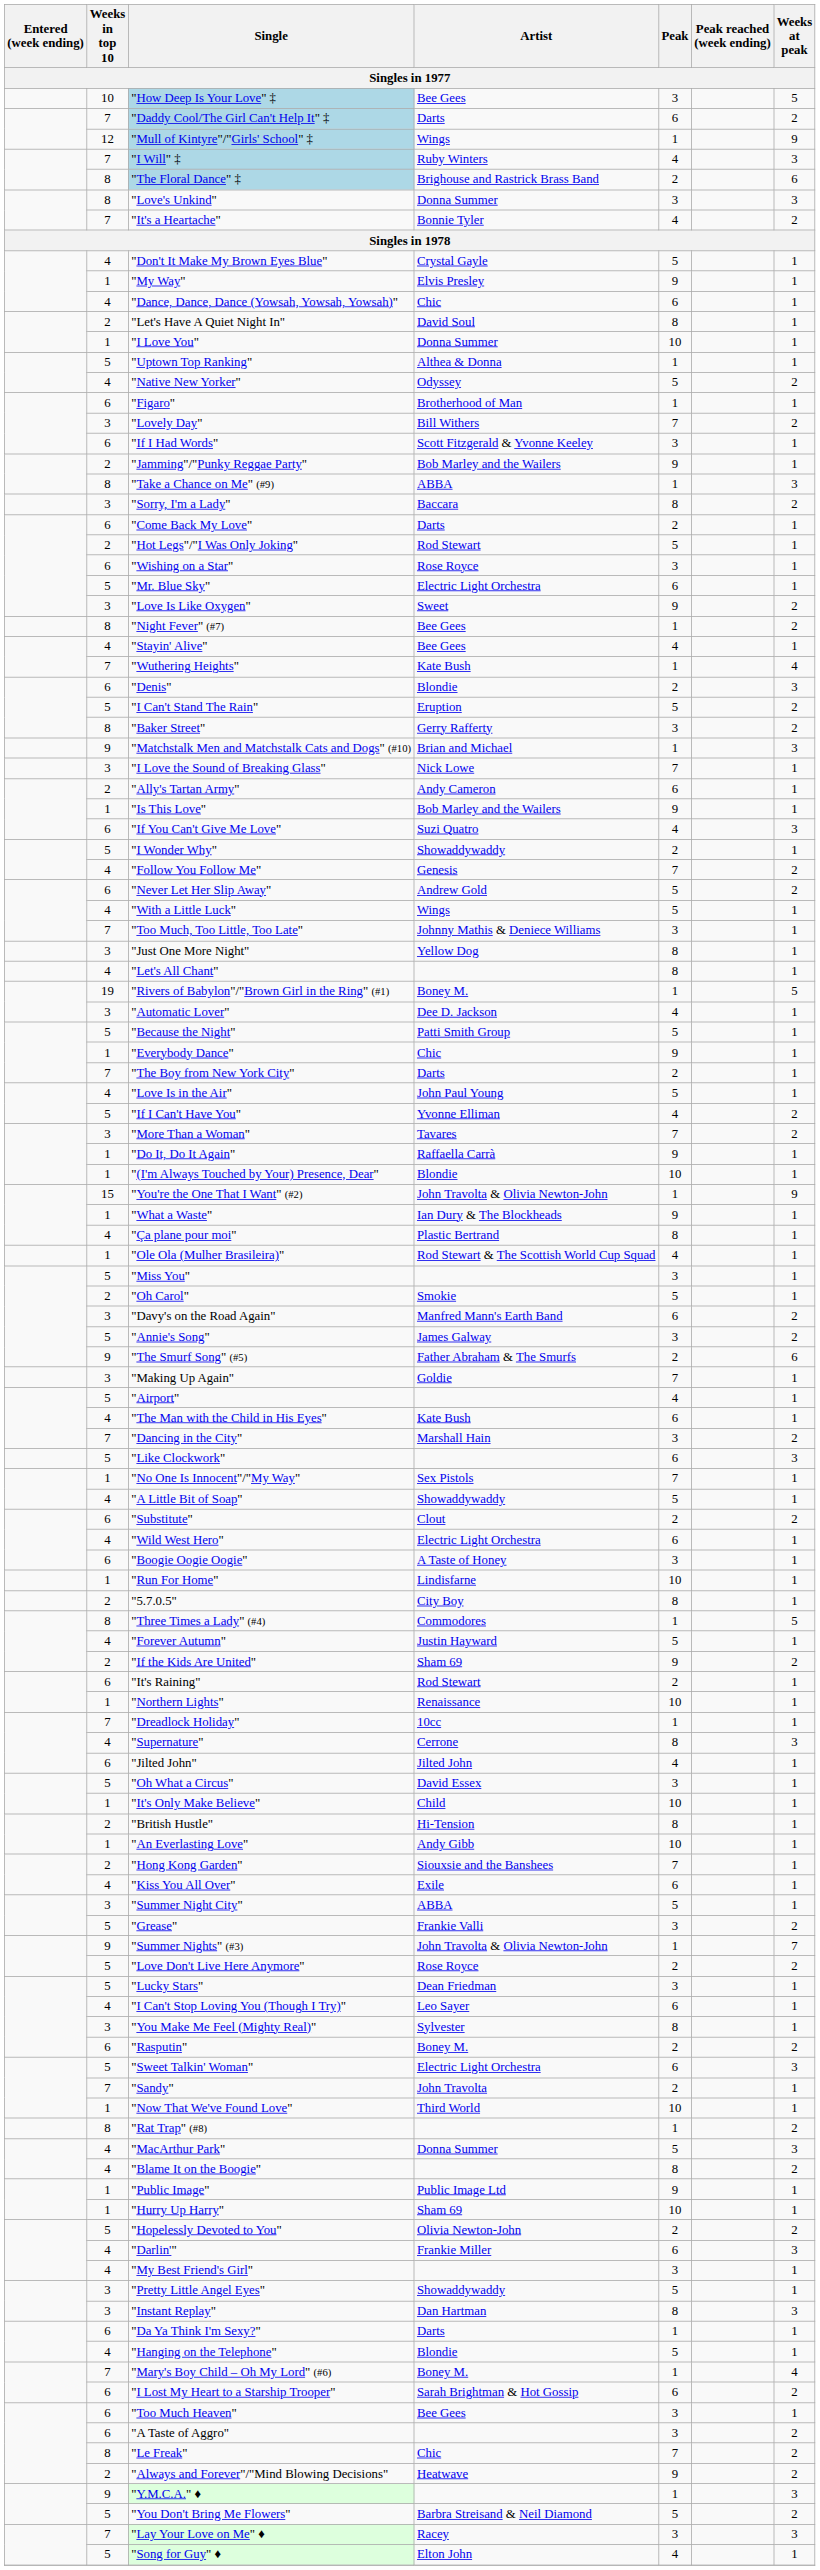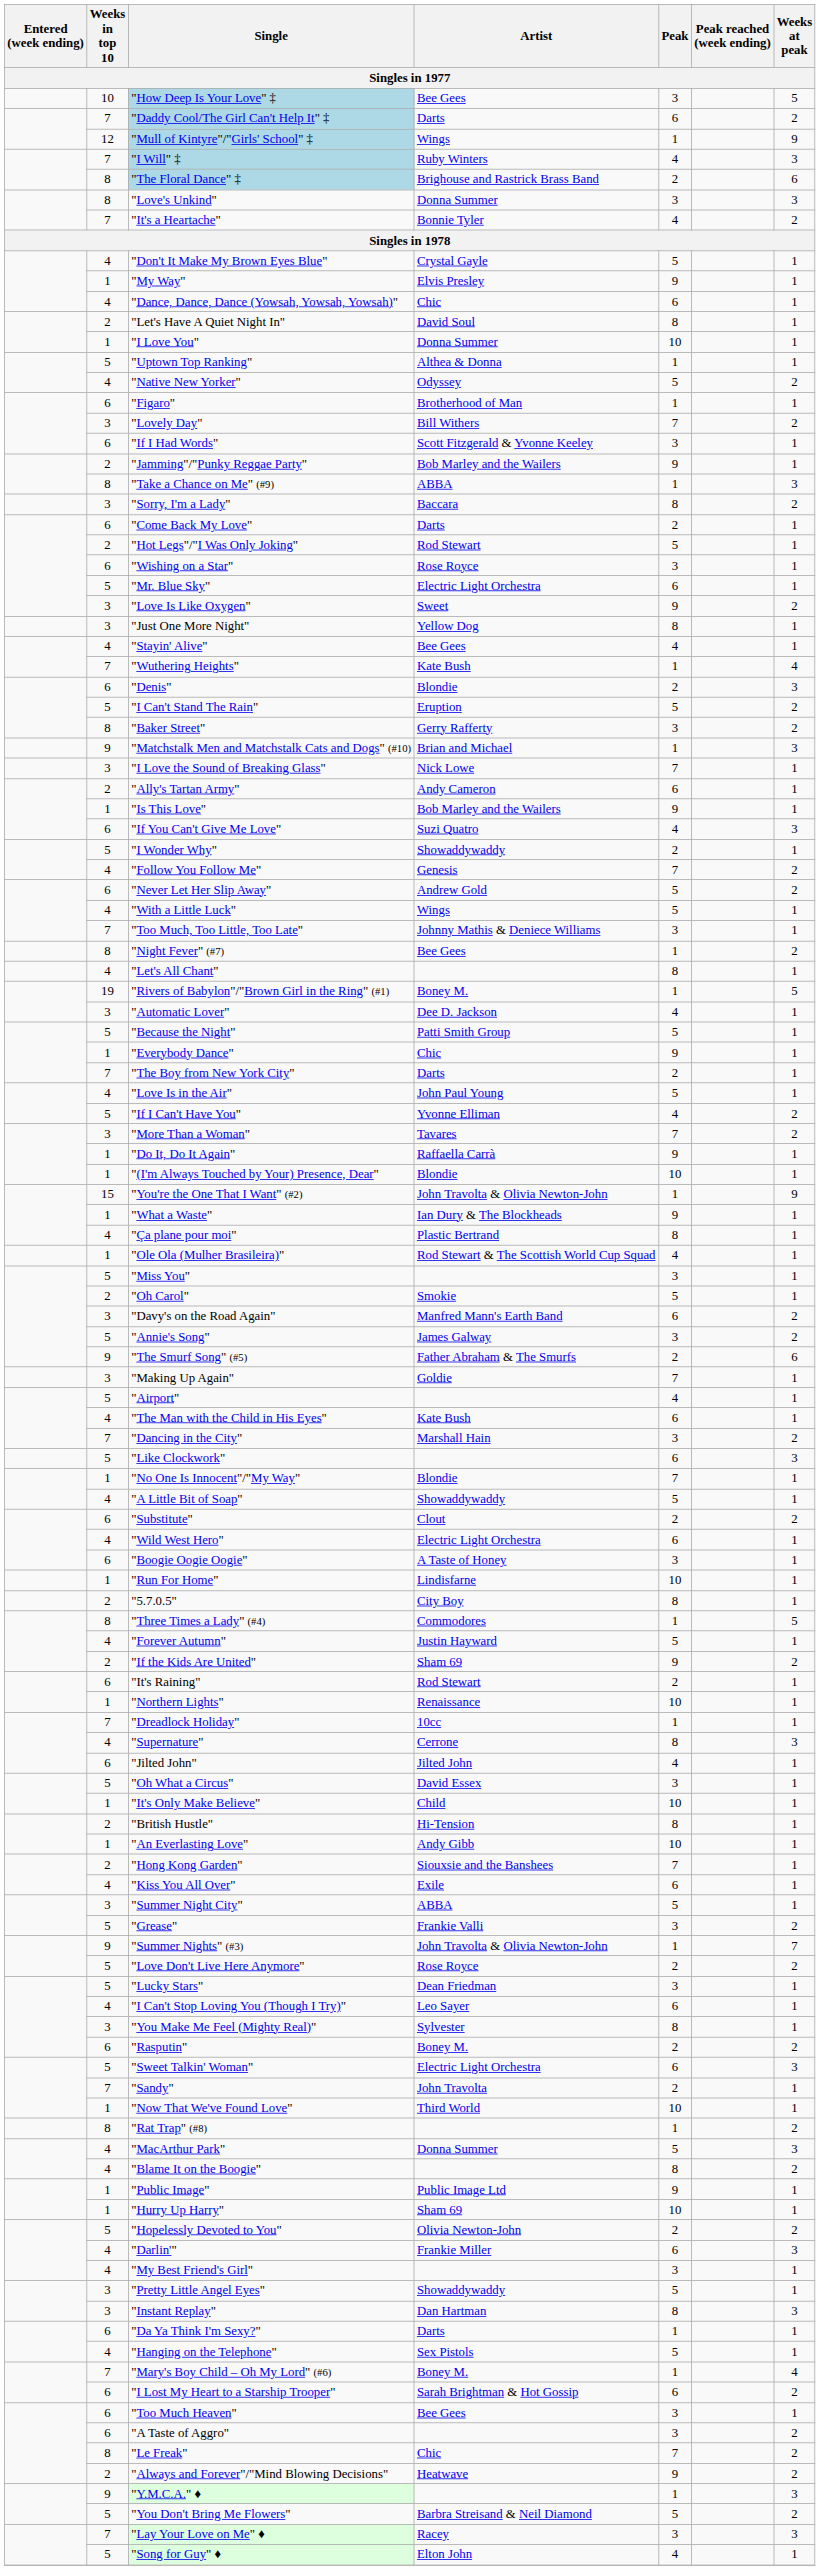rows swapped: "Just One More Night" <-> "Night Fever" (#7)
"No One Is Innocent"/"My Way" | Artist: Sex Pistols -> Blondie
"Hanging on the Telephone" | Artist: Blondie -> Sex Pistols
